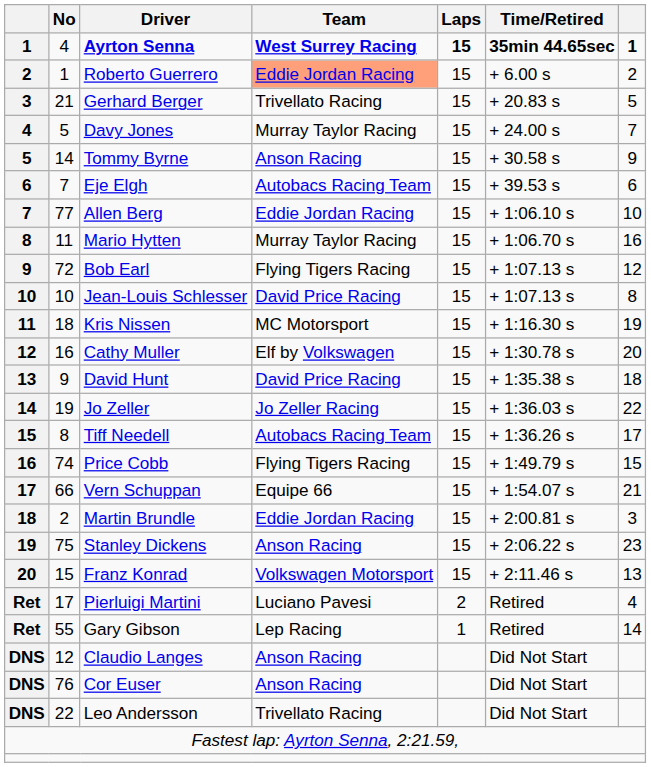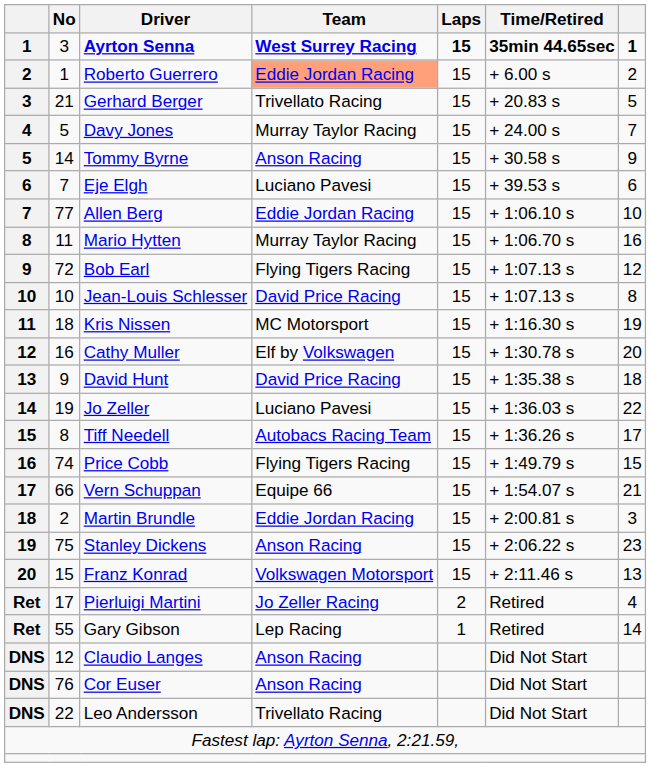Ayrton Senna | No: 4 -> 3
Eje Elgh | Team: Autobacs Racing Team -> Luciano Pavesi
Jo Zeller | Team: Jo Zeller Racing -> Luciano Pavesi
Pierluigi Martini | Team: Luciano Pavesi -> Jo Zeller Racing
